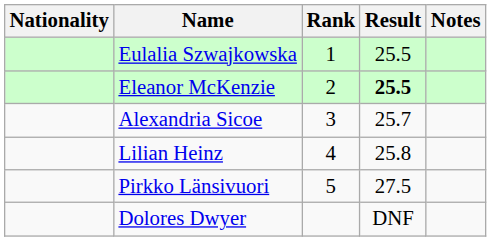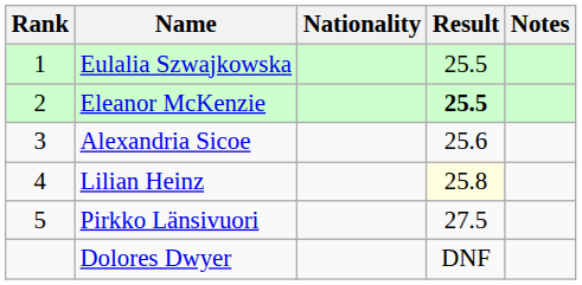columns swapped: Rank <-> Nationality
Alexandria Sicoe | Result: 25.7 -> 25.6
Lilian Heinz | Result: no background -> lightyellow background
